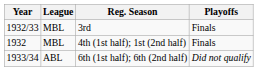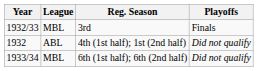4th (1st half); 1st (2nd half) | League: MBL -> ABL
4th (1st half); 1st (2nd half) | Playoffs: Finals -> Did not qualify
6th (1st half); 6th (2nd half) | League: ABL -> MBL
